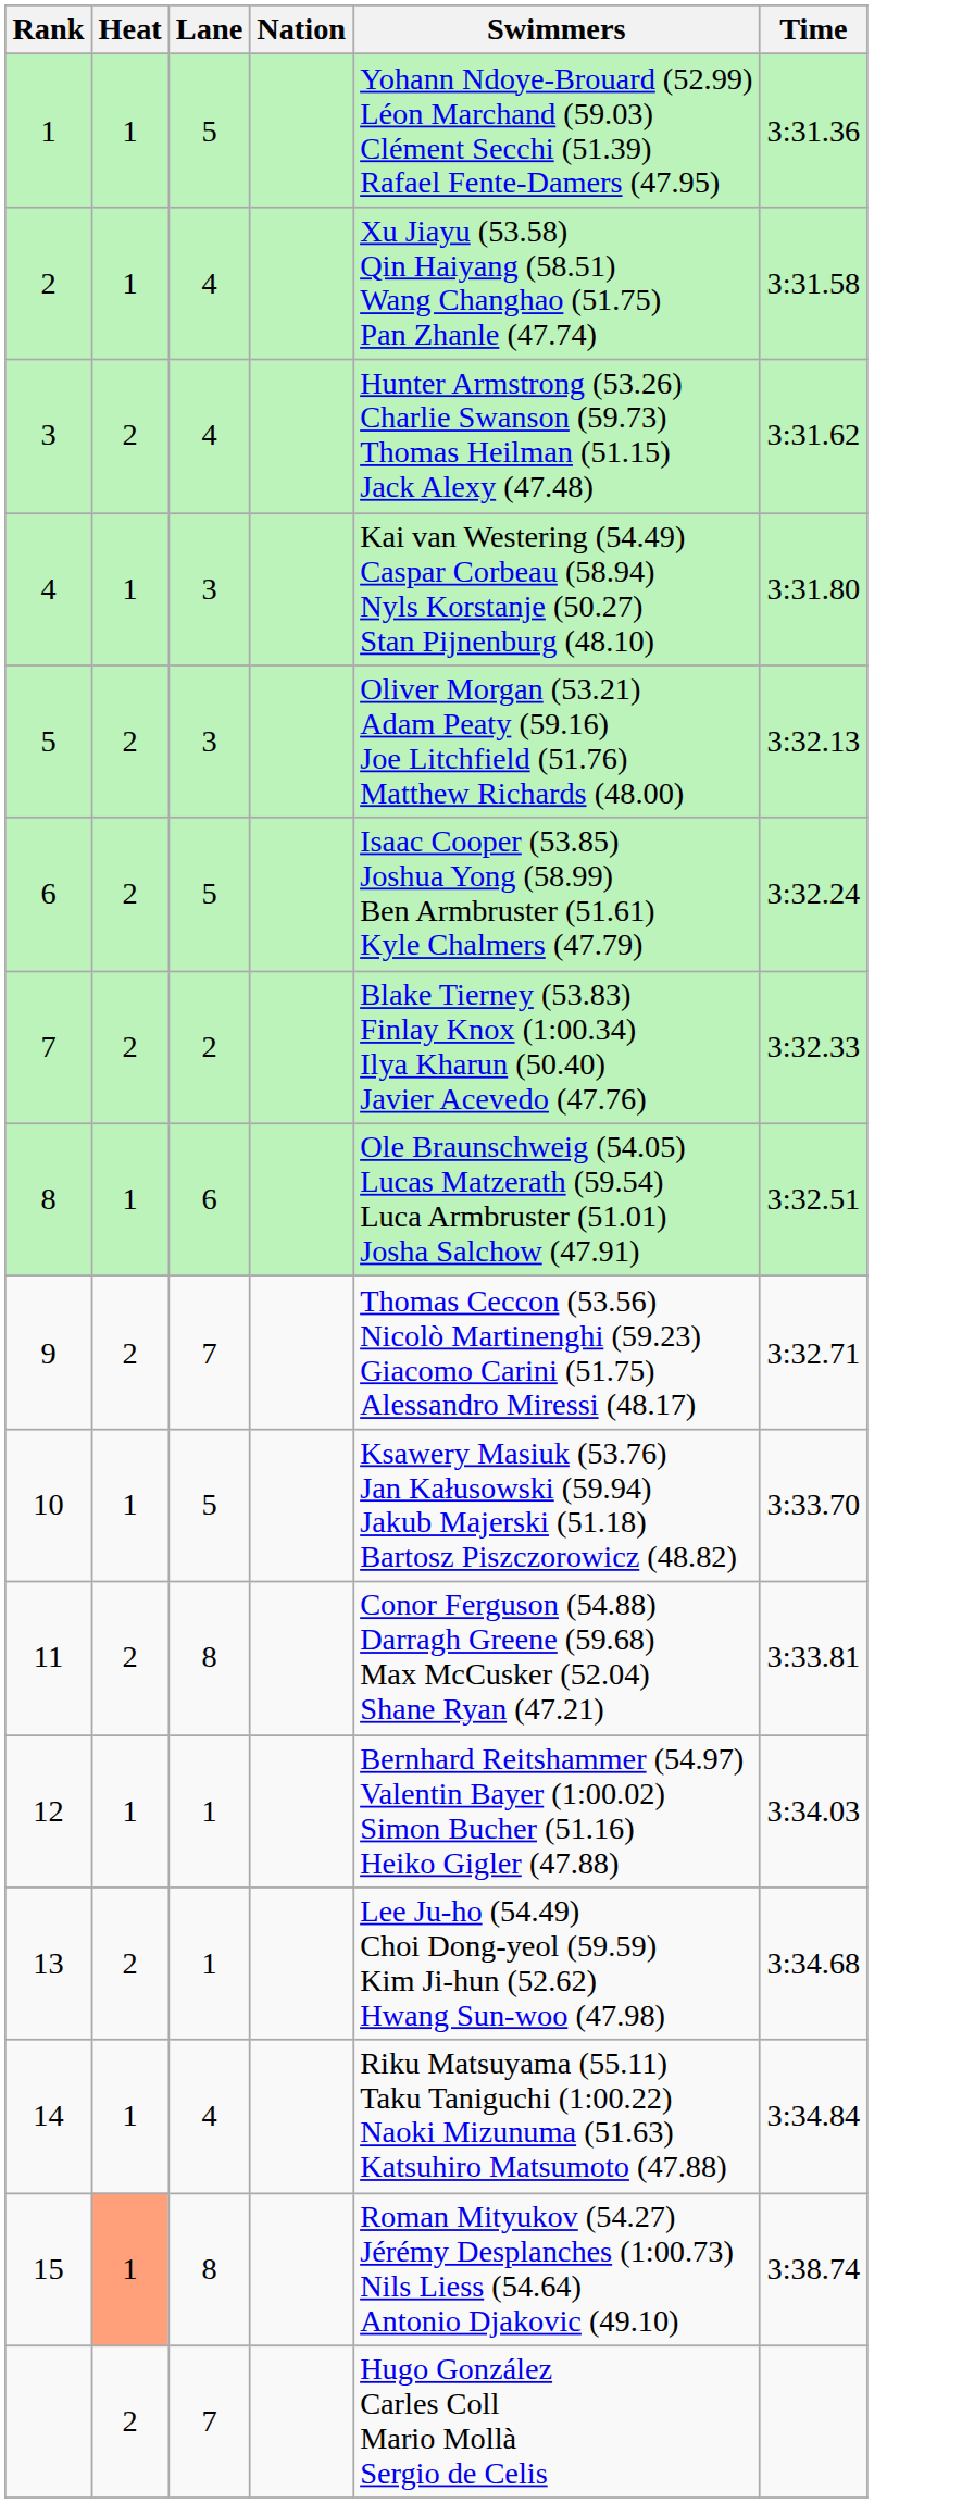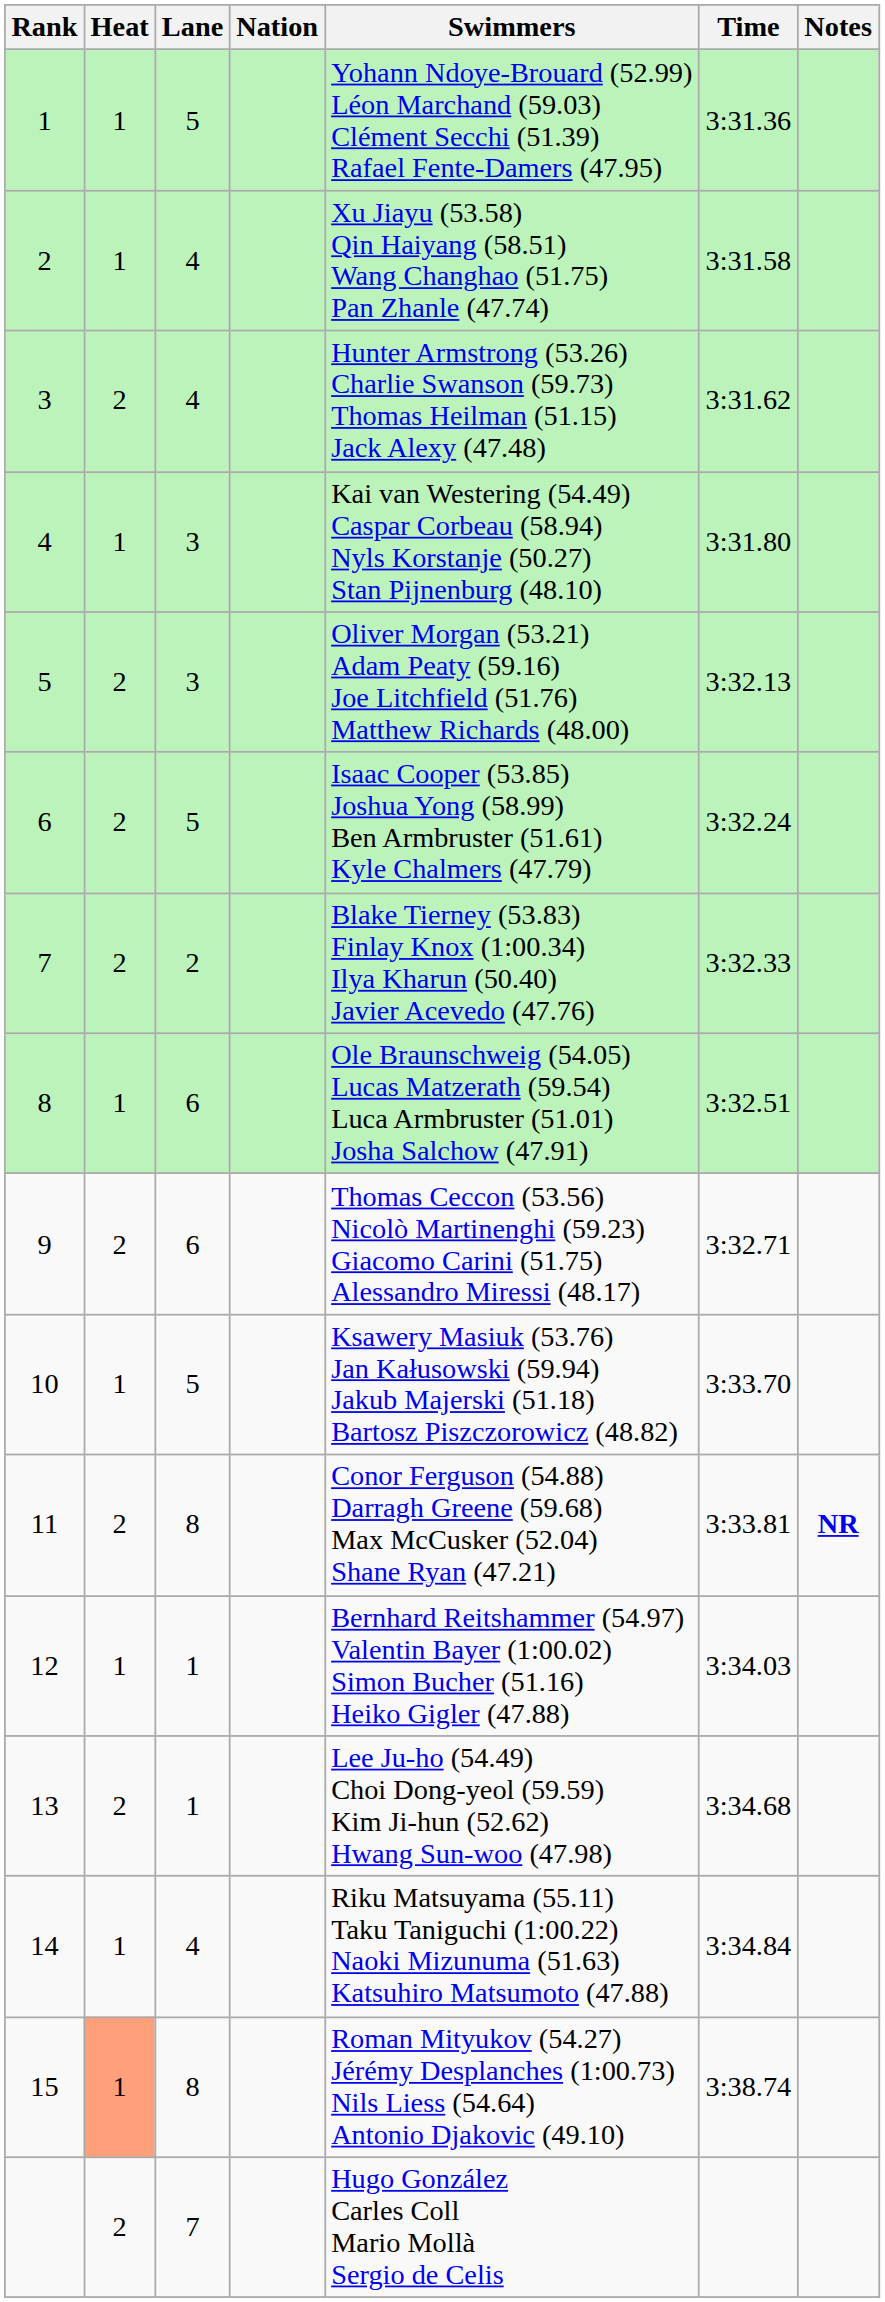+ column: Notes | NR
9 | Lane: 7 -> 6
